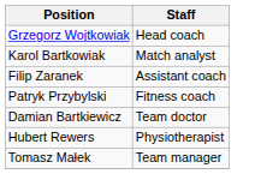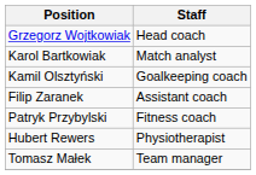+ row: Kamil Olsztyński | Goalkeeping coach
- row: Damian Bartkiewicz | Team doctor
